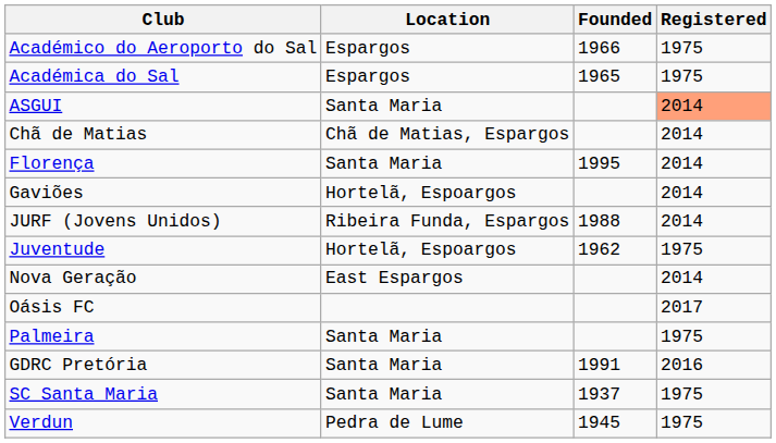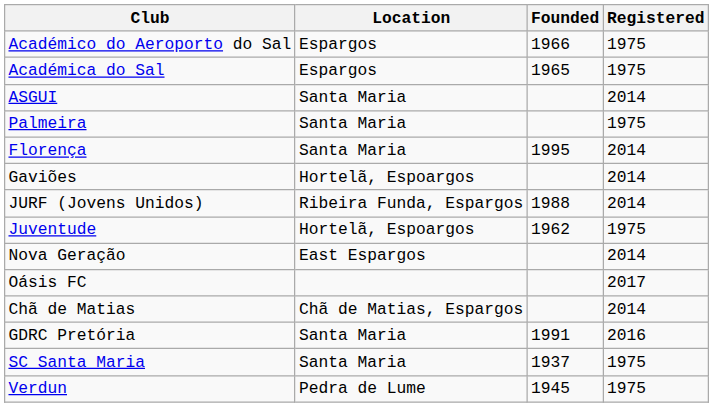ASGUI | Registered: lightsalmon background -> no background
rows swapped: Chã de Matias <-> Palmeira
